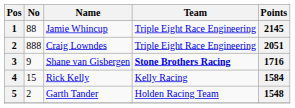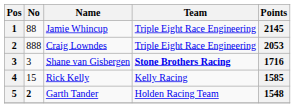Craig Lowndes | Points: 2051 -> 2053
Shane van Gisbergen | No: 9 -> 3
Rick Kelly | Points: 1584 -> 1585
Garth Tander | No: normal -> bold
